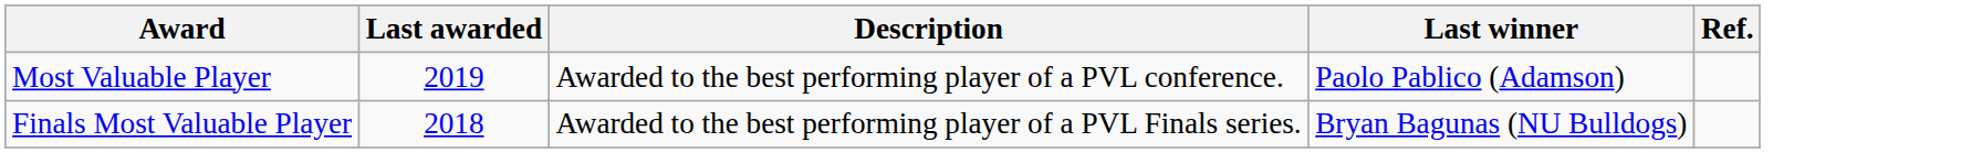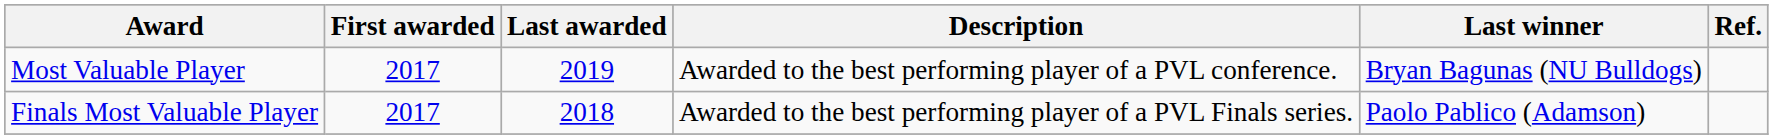+ column: First awarded | 2017 | 2017
Most Valuable Player | Last winner: Paolo Pablico (Adamson) -> Bryan Bagunas (NU Bulldogs)
Finals Most Valuable Player | Last winner: Bryan Bagunas (NU Bulldogs) -> Paolo Pablico (Adamson)
